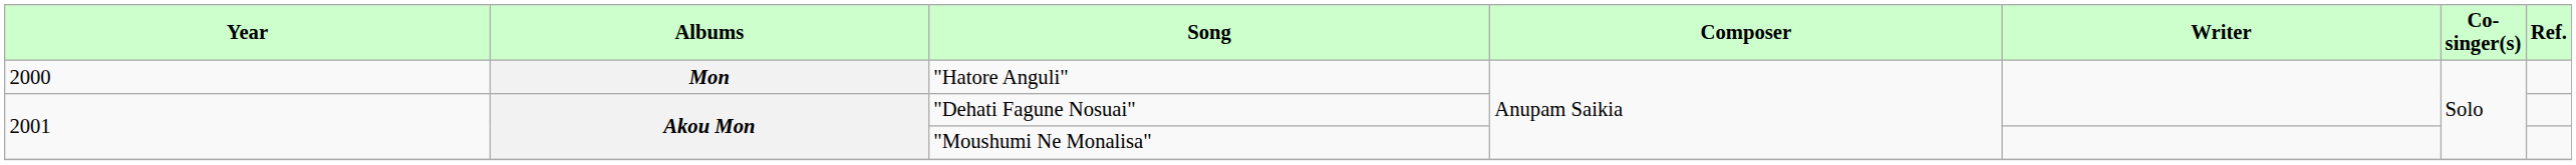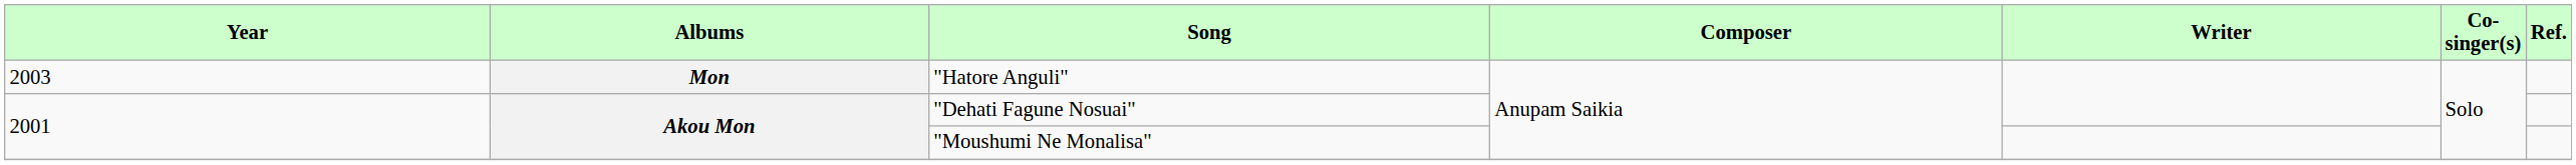"Hatore Anguli" | Year: 2000 -> 2003
